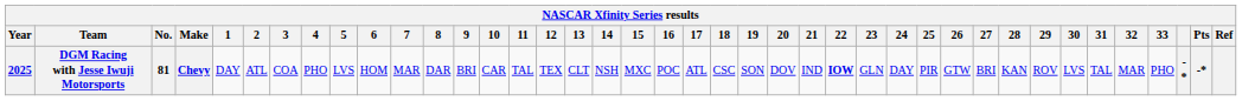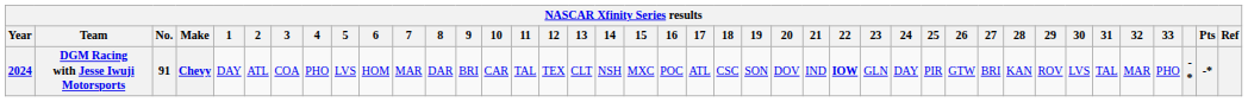DGM Racing with Jesse Iwuji Motorsports | Year: 2025 -> 2024
DGM Racing with Jesse Iwuji Motorsports | No.: 81 -> 91
